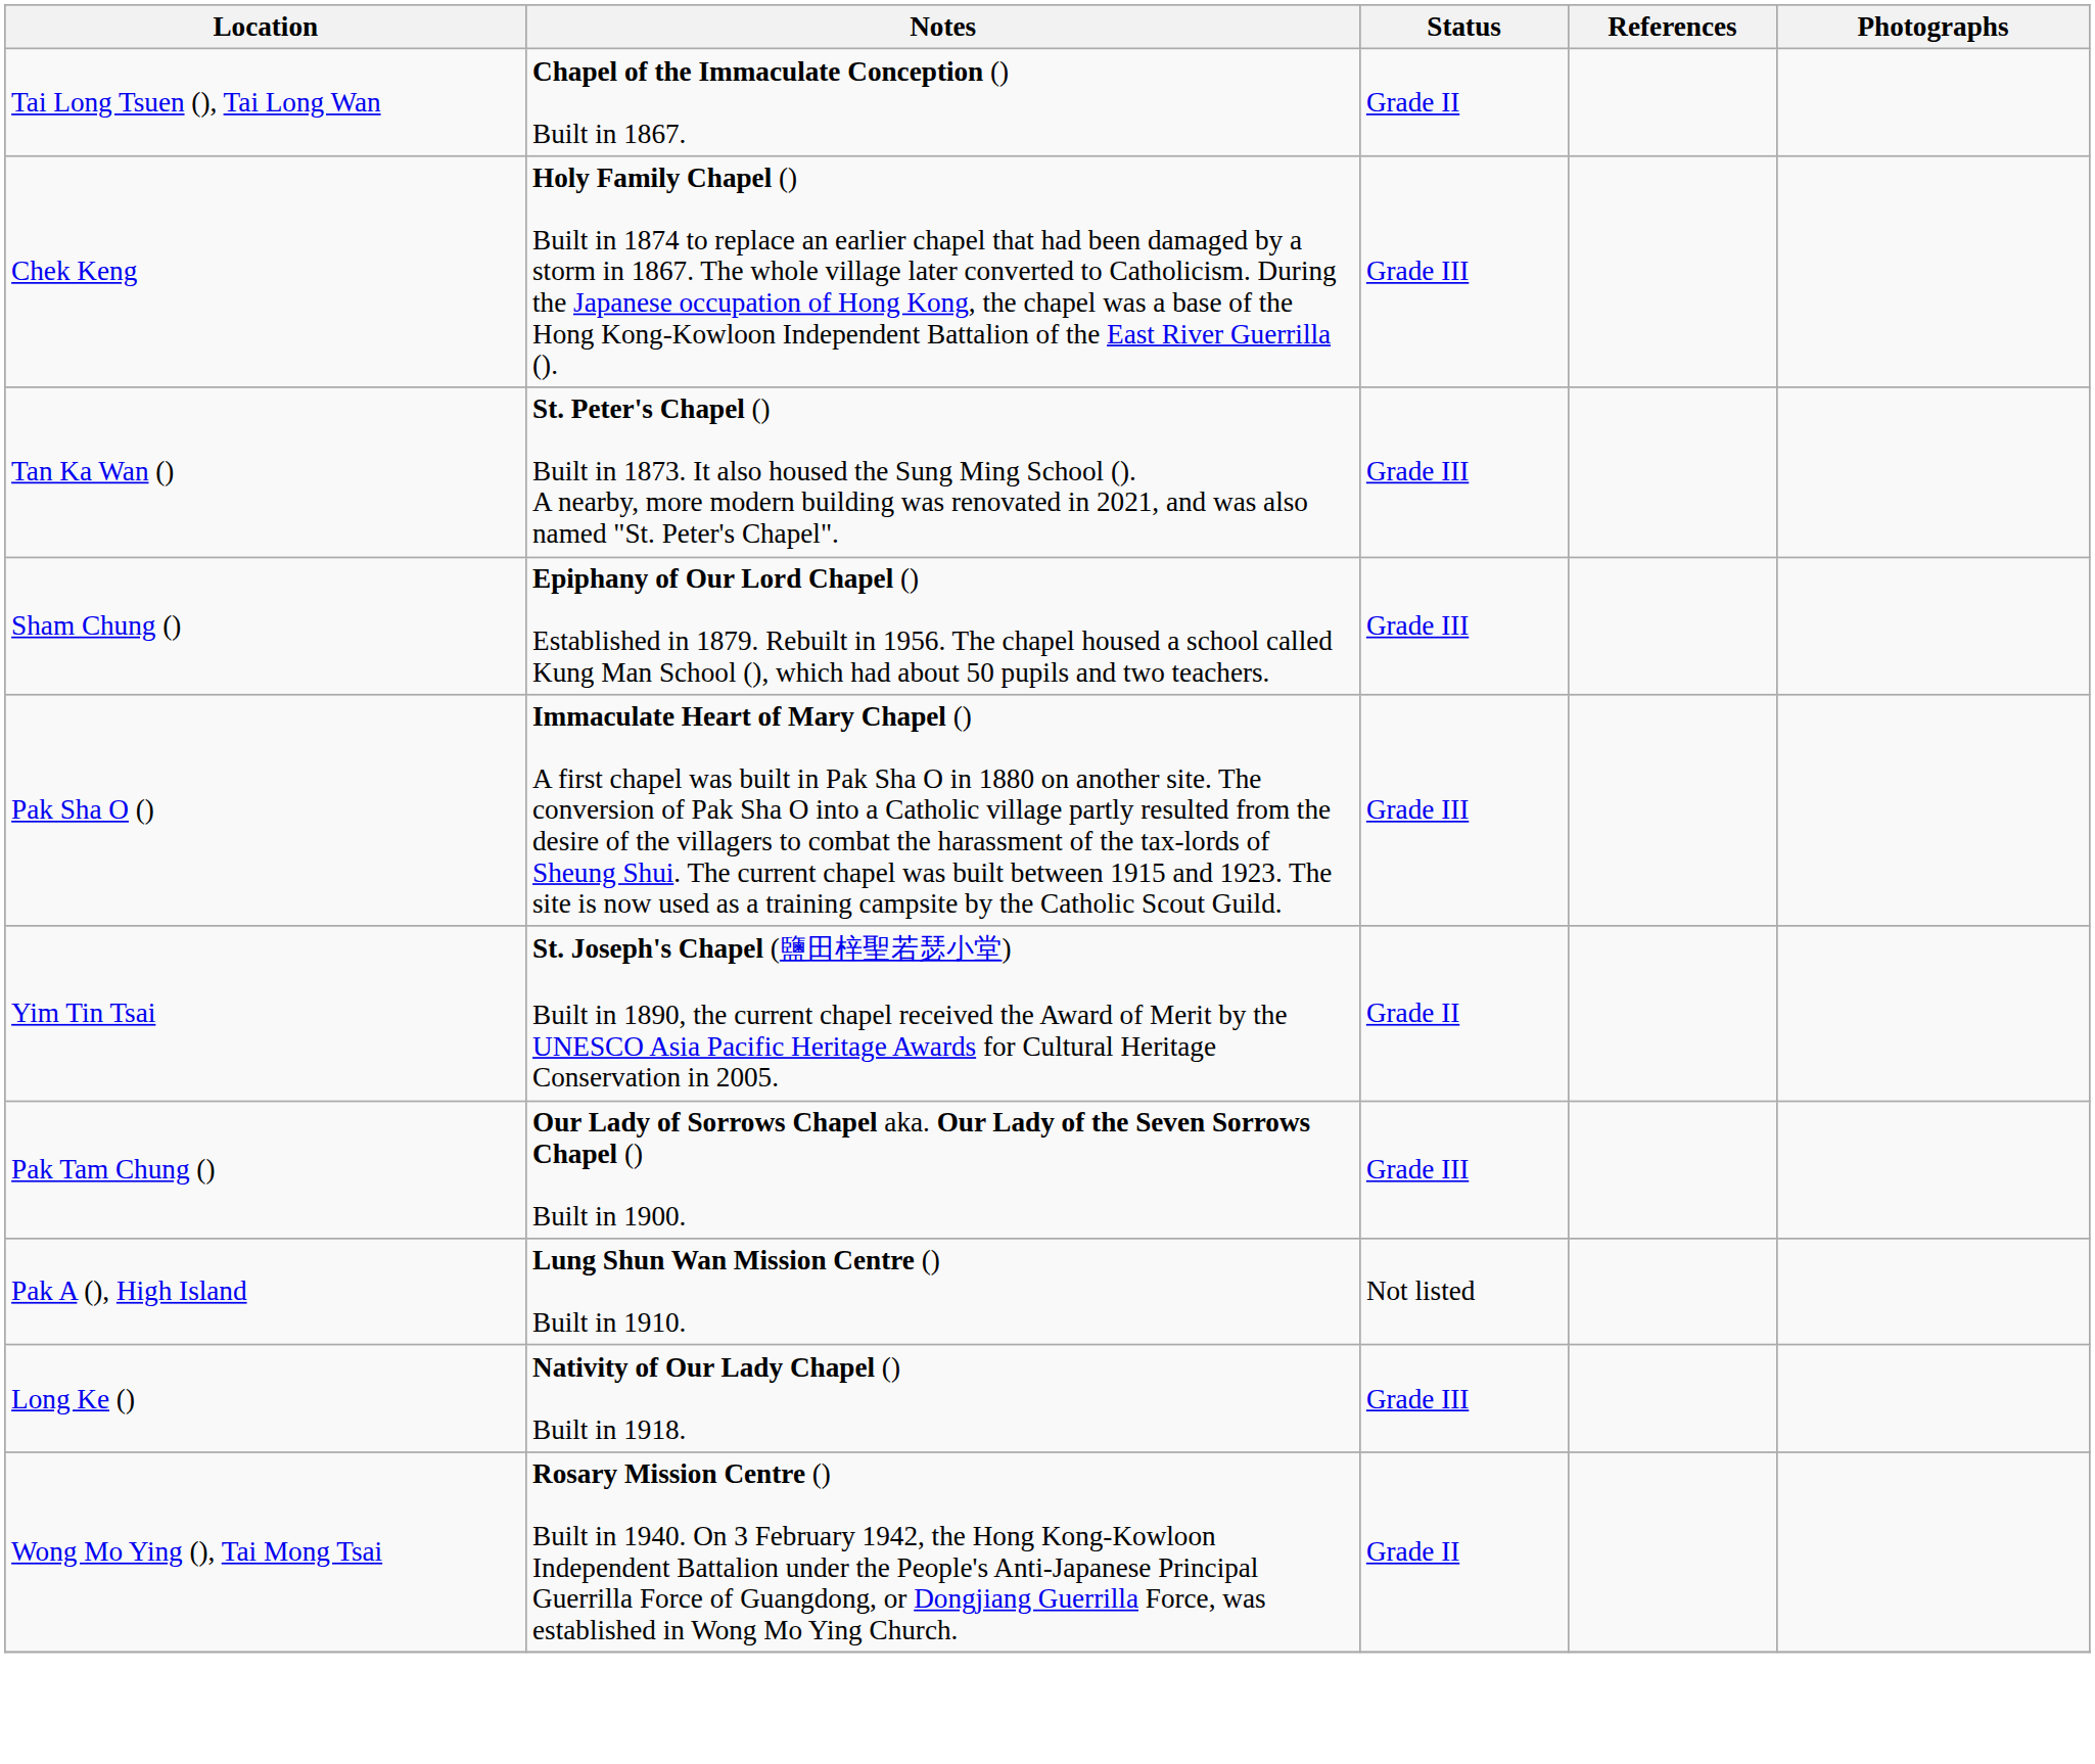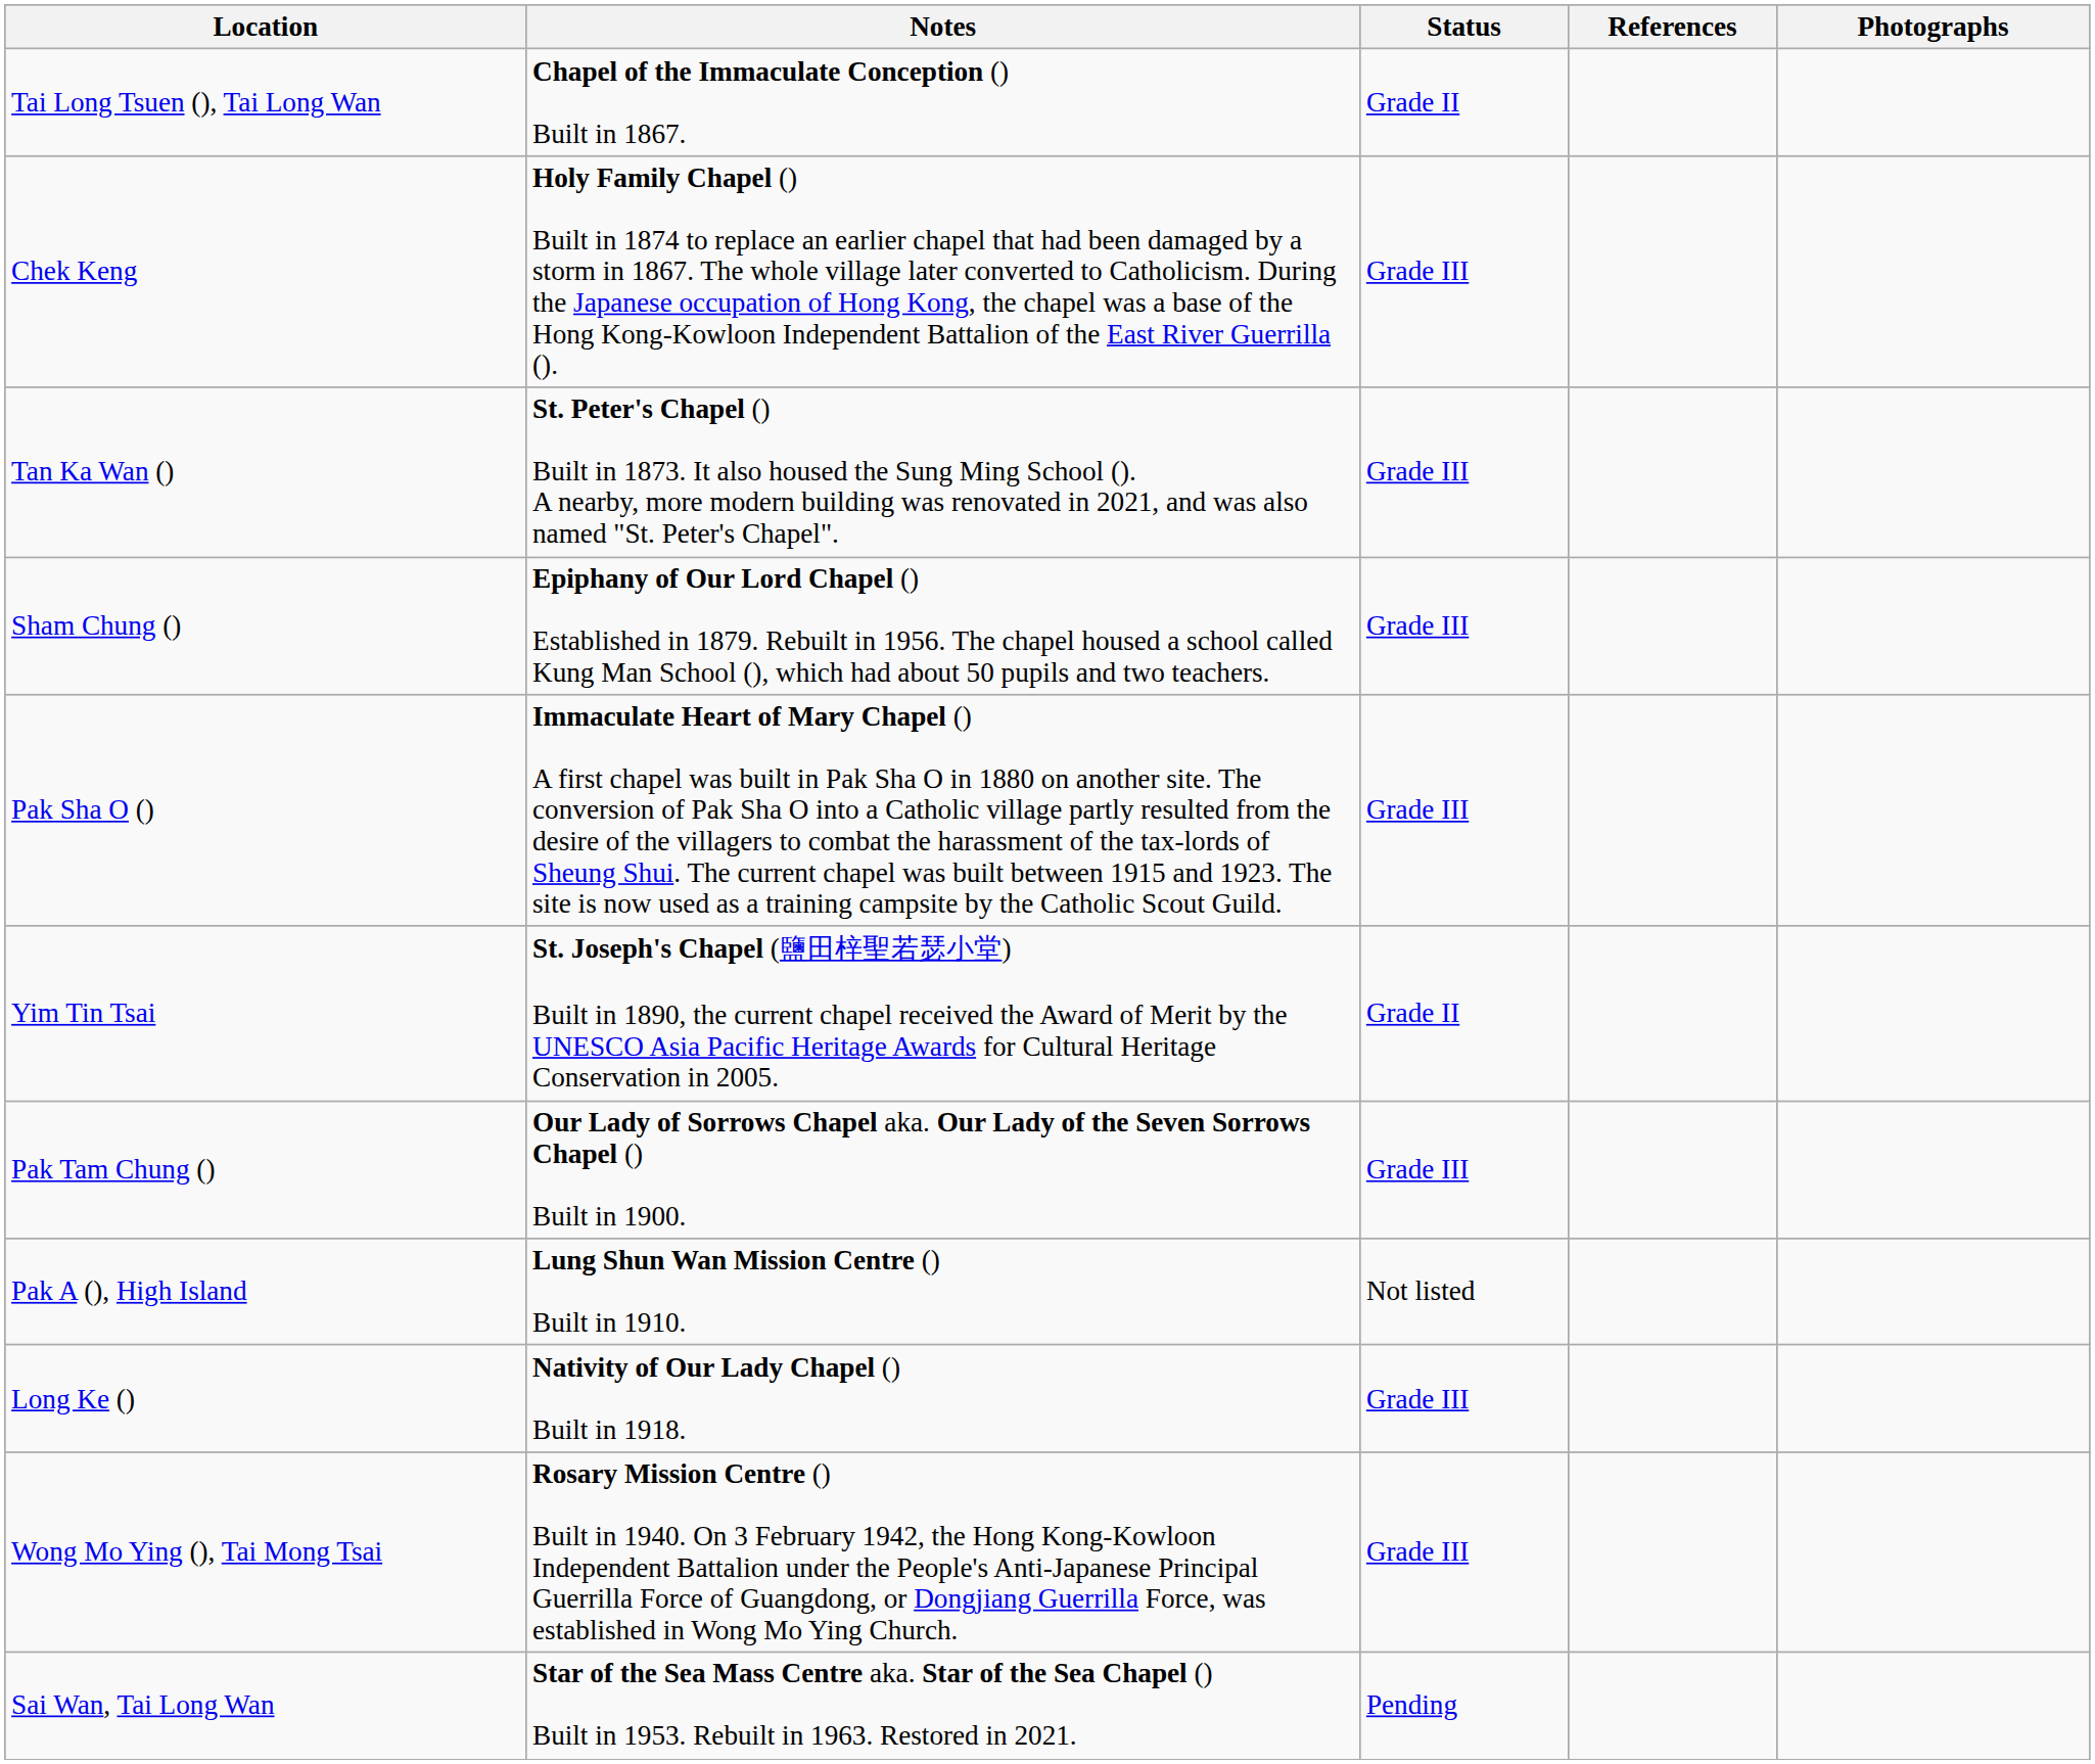Wong Mo Ying (), Tai Mong Tsai | Status: Grade II -> Grade III
+ row: Sai Wan, Tai Long Wan | Star of the Sea Mass Centre aka. Star of the Sea Chapel () Built in 1953. Rebuilt in 1963. Restored in 2021. | Pending
